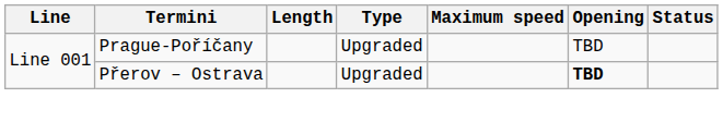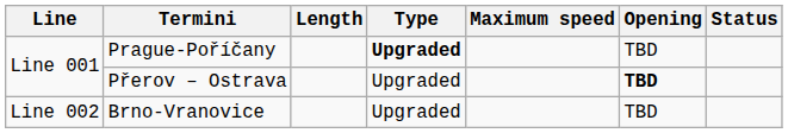Prague-Poříčany | Type: normal -> bold
+ row: Line 002 | Brno-Vranovice | Upgraded | TBD
